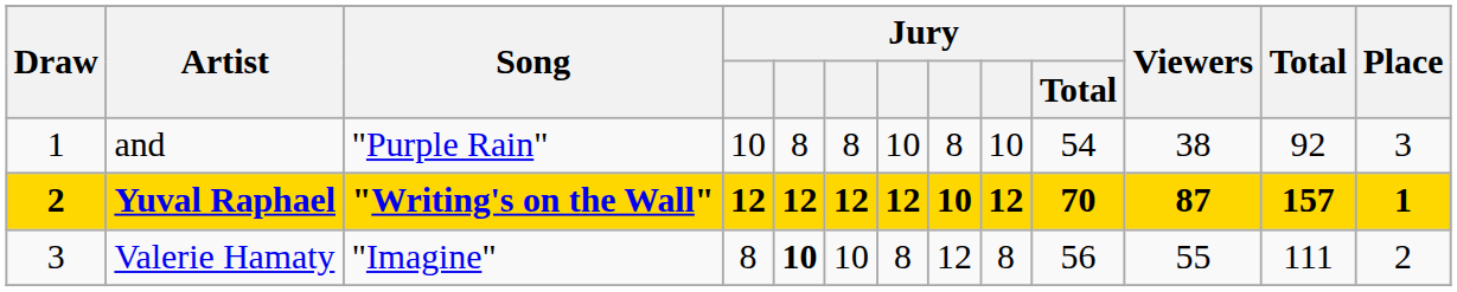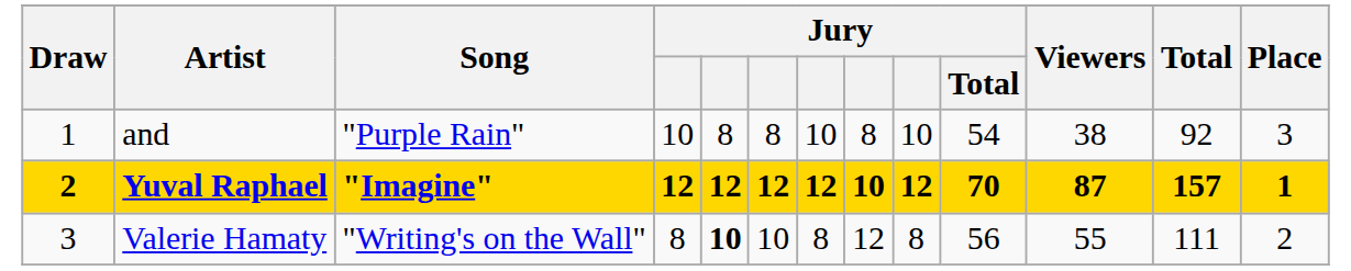Yuval Raphael | Song: "Writing's on the Wall" -> "Imagine"
Valerie Hamaty | Song: "Imagine" -> "Writing's on the Wall"
